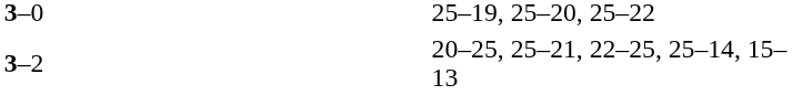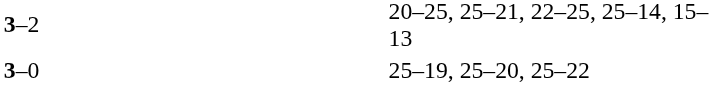rows swapped: 3–2 <-> 3–0
